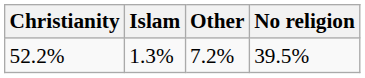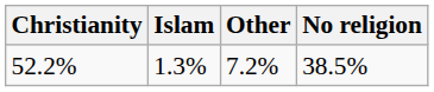52.2% | No religion: 39.5% -> 38.5%
